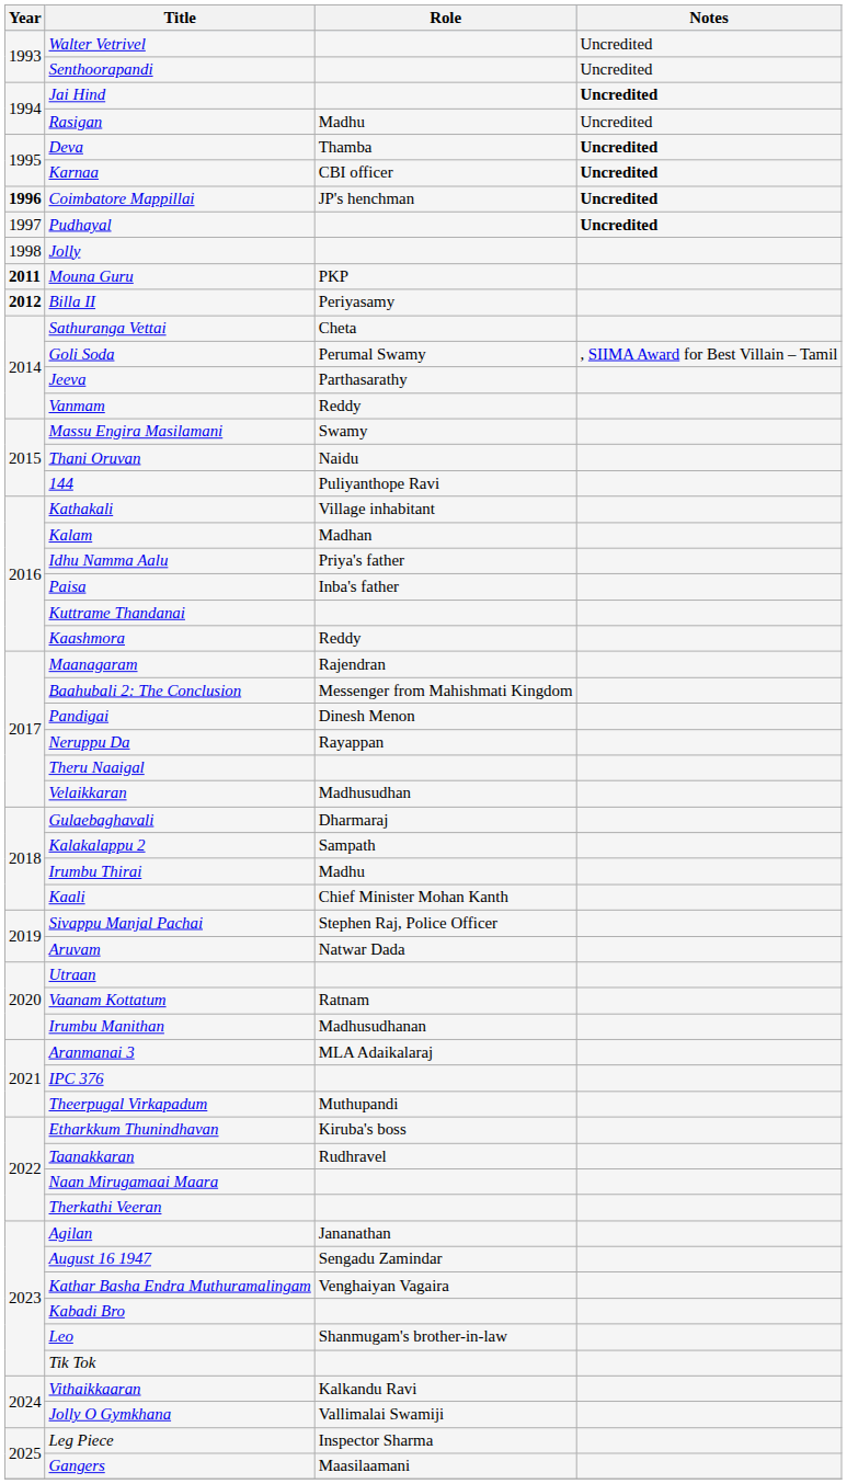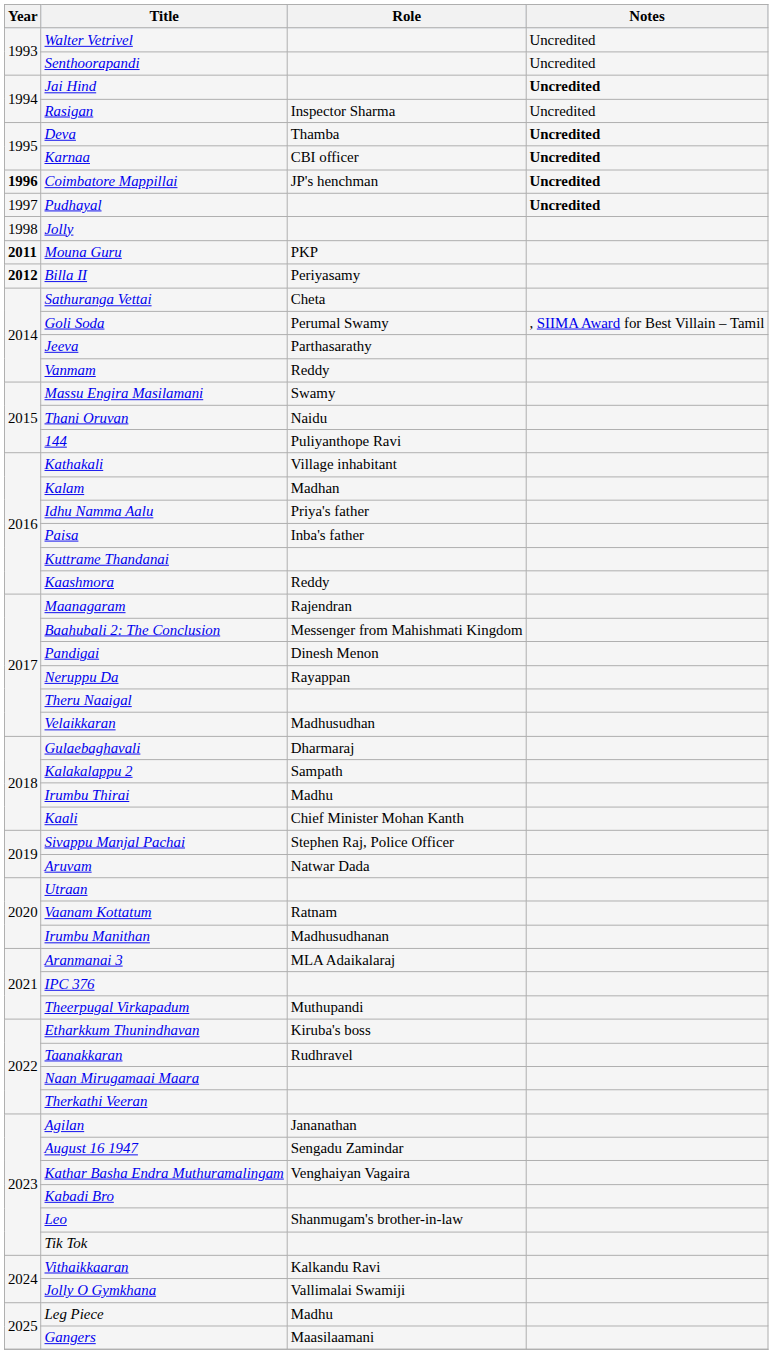Rasigan | Role: Madhu -> Inspector Sharma
Leg Piece | Role: Inspector Sharma -> Madhu
